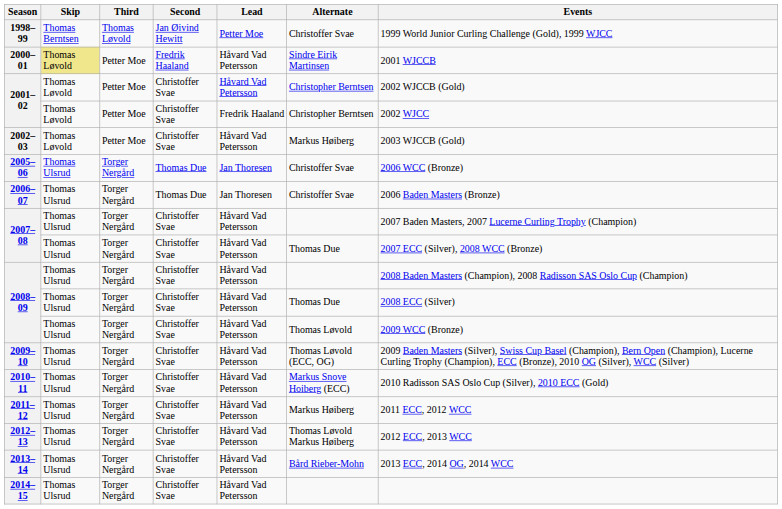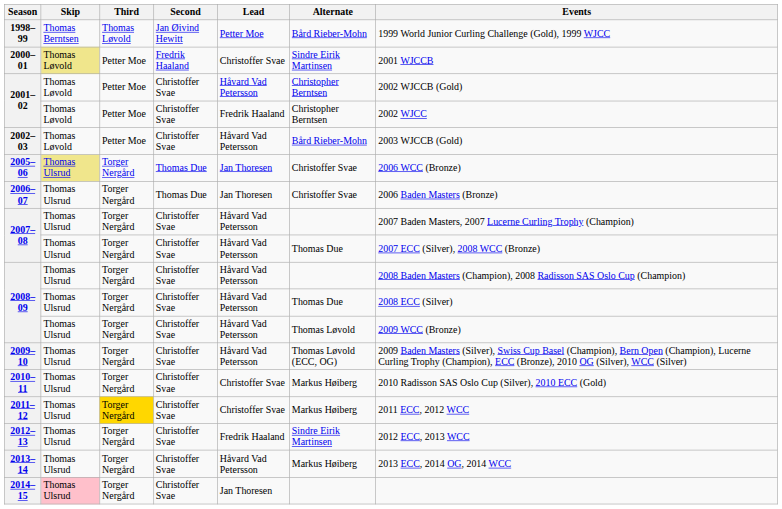1998–99 | Alternate: Christoffer Svae -> Bård Rieber-Mohn
2000–01 | Lead: Håvard Vad Petersson -> Christoffer Svae
2002–03 | Alternate: Markus Høiberg -> Bård Rieber-Mohn
2005–06 | Skip: no background -> khaki background
2010–11 | Lead: Håvard Vad Petersson -> Christoffer Svae
2010–11 | Alternate: Markus Snove Hoiberg (ECC) -> Markus Høiberg
2011–12 | Third: no background -> gold background
2011–12 | Lead: Håvard Vad Petersson -> Christoffer Svae
2012–13 | Lead: Håvard Vad Petersson -> Fredrik Haaland
2012–13 | Alternate: Thomas Løvold Markus Høiberg -> Sindre Eirik Martinsen
2013–14 | Alternate: Bård Rieber-Mohn -> Markus Høiberg
2014–15 | Skip: no background -> pink background
2014–15 | Lead: Håvard Vad Petersson -> Jan Thoresen
